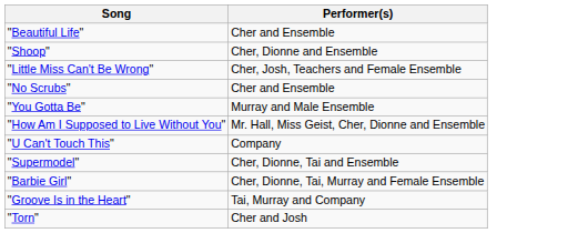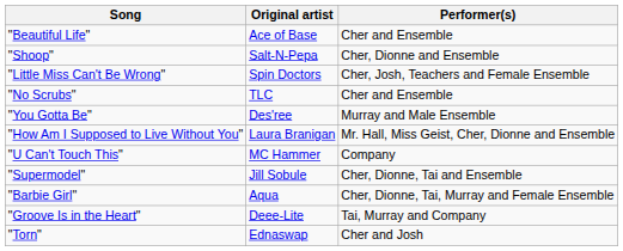+ column: Original artist | Ace of Base | Salt-N-Pepa | Spin Doctors | TLC | Des'ree | Laura Branigan | MC Hammer | Jill Sobule | Aqua | Deee-Lite | Ednaswap
